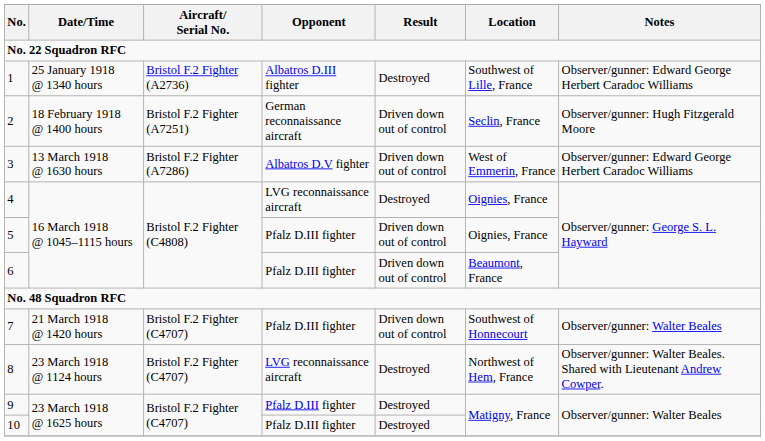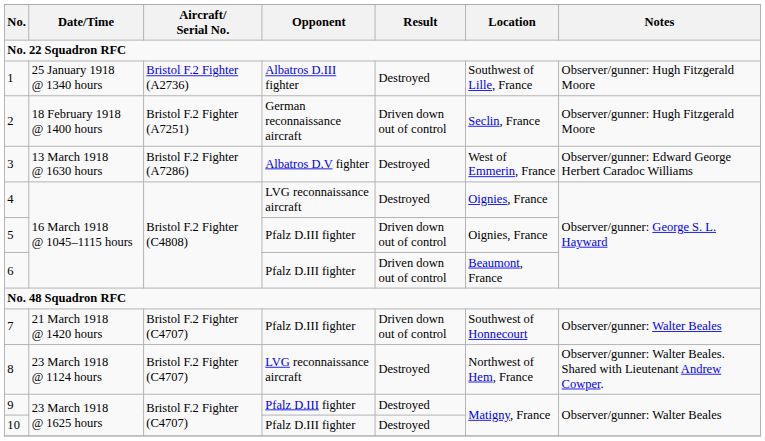1 | Notes: Observer/gunner: Edward George Herbert Caradoc Williams -> Observer/gunner: Hugh Fitzgerald Moore
3 | Result: Driven down out of control -> Destroyed
